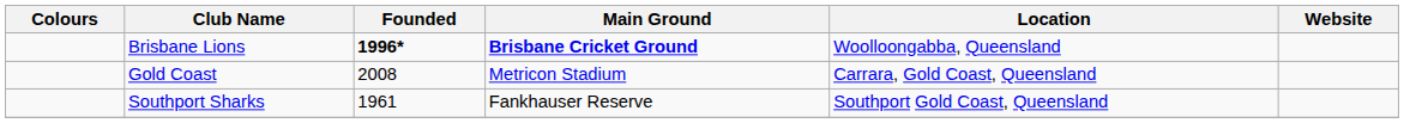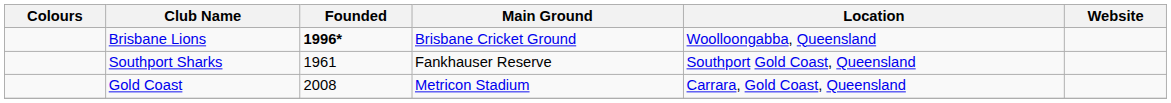Brisbane Lions | Main Ground: bold -> normal
rows swapped: Gold Coast <-> Southport Sharks
